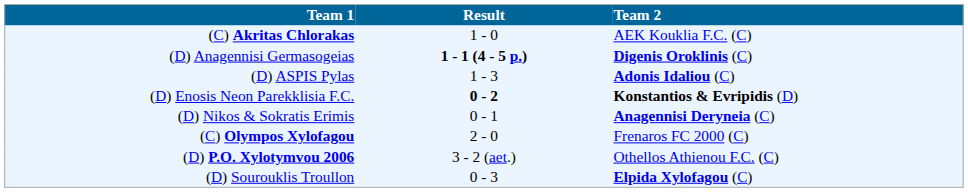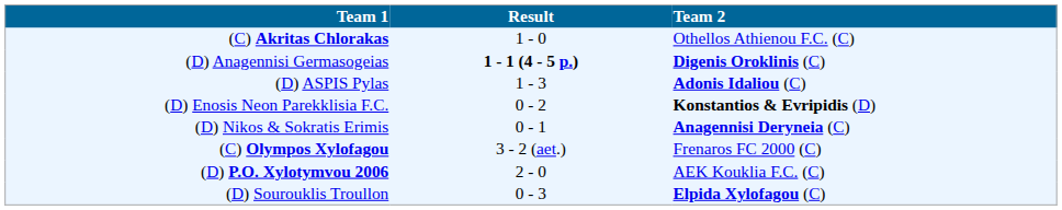(C) Akritas Chlorakas | Team 2: AEK Kouklia F.C. (C) -> Othellos Athienou F.C. (C)
(D) Enosis Neon Parekklisia F.C. | Result: bold -> normal
(C) Olympos Xylofagou | Result: 2 - 0 -> 3 - 2 (aet.)
(D) P.O. Xylotymvou 2006 | Result: 3 - 2 (aet.) -> 2 - 0
(D) P.O. Xylotymvou 2006 | Team 2: Othellos Athienou F.C. (C) -> AEK Kouklia F.C. (C)
